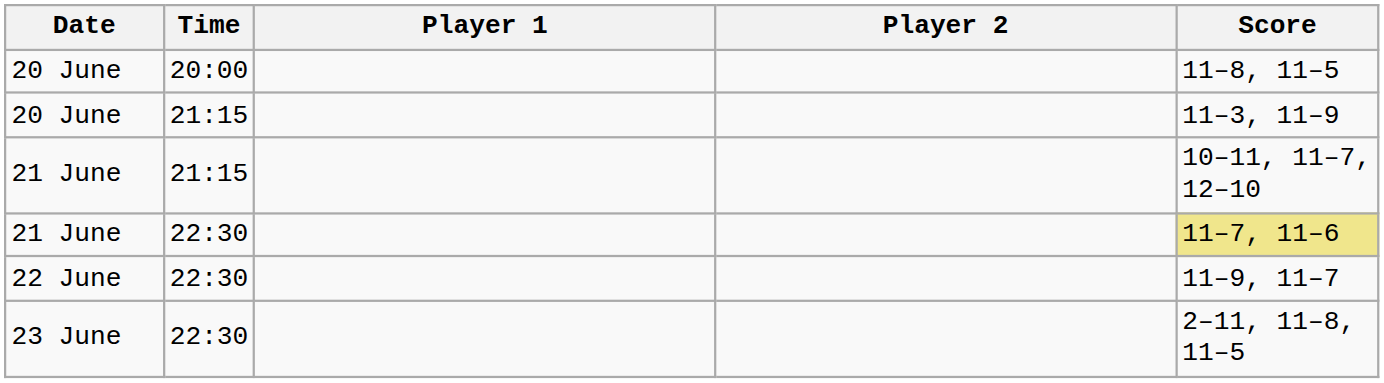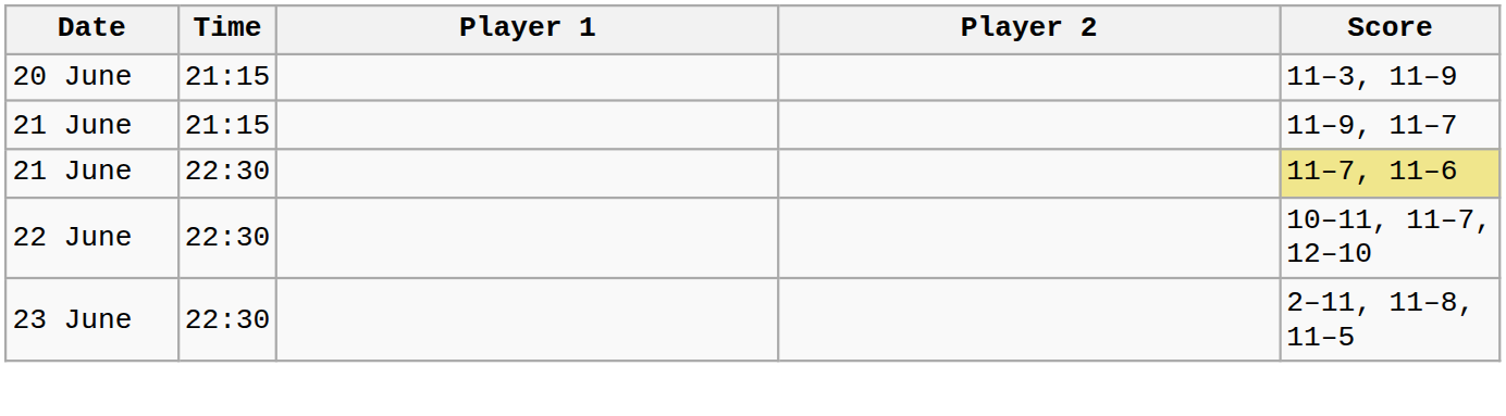- row: 20 June | 20:00 | 11–8, 11–5
21 June / 21:15 | Score: 10–11, 11–7, 12–10 -> 11–9, 11–7
22 June | Score: 11–9, 11–7 -> 10–11, 11–7, 12–10
